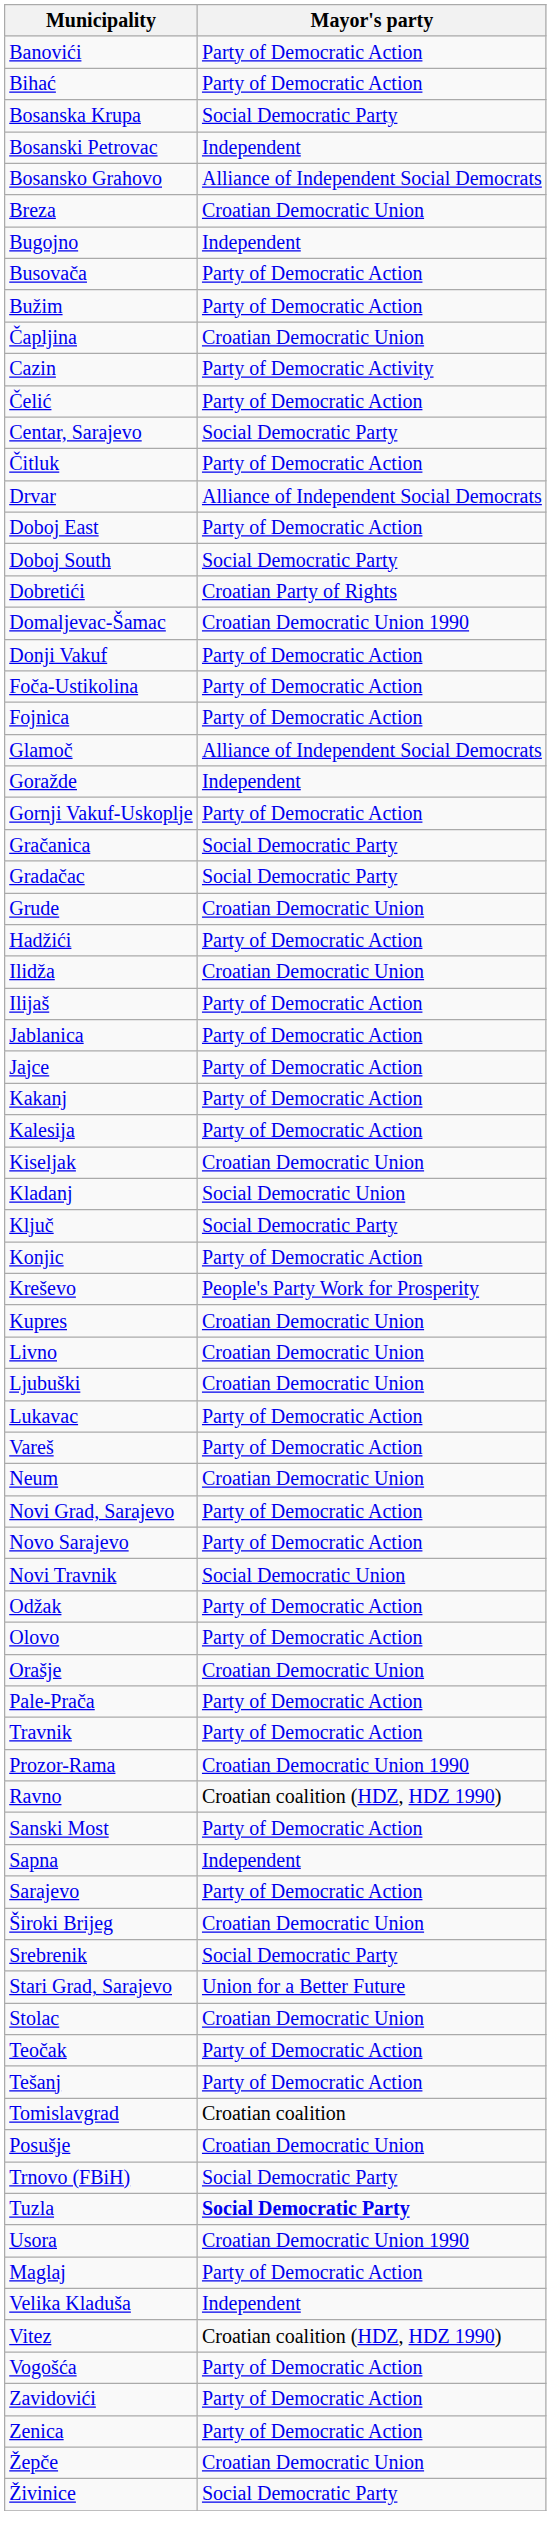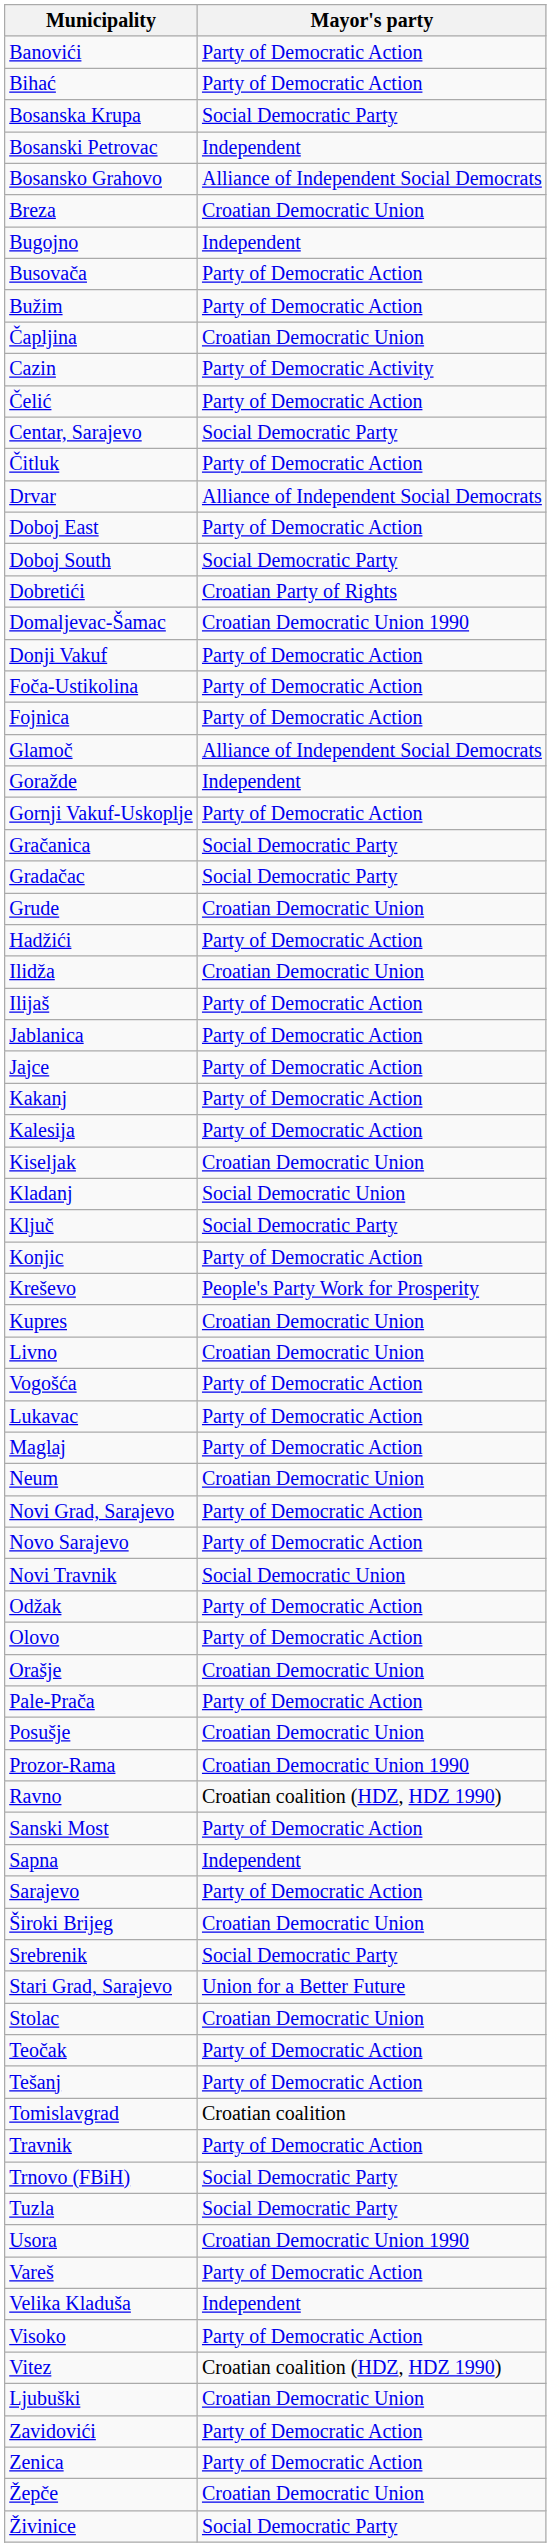rows swapped: Ljubuški <-> Vogošća
rows swapped: Maglaj <-> Vareš
rows swapped: Posušje <-> Travnik
Tuzla | Mayor's party: bold -> normal
+ row: Visoko | Party of Democratic Action
